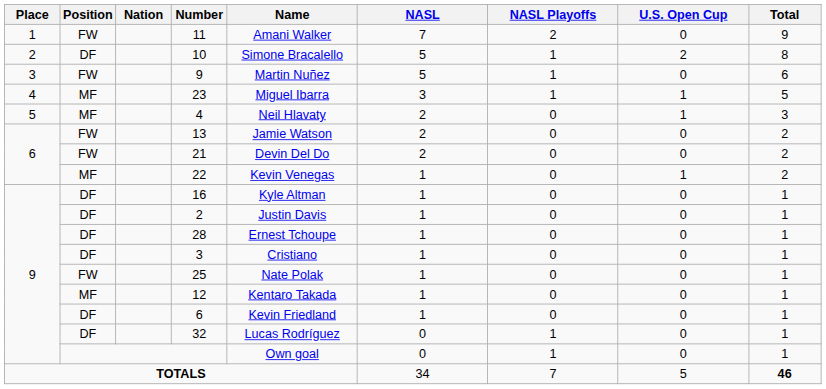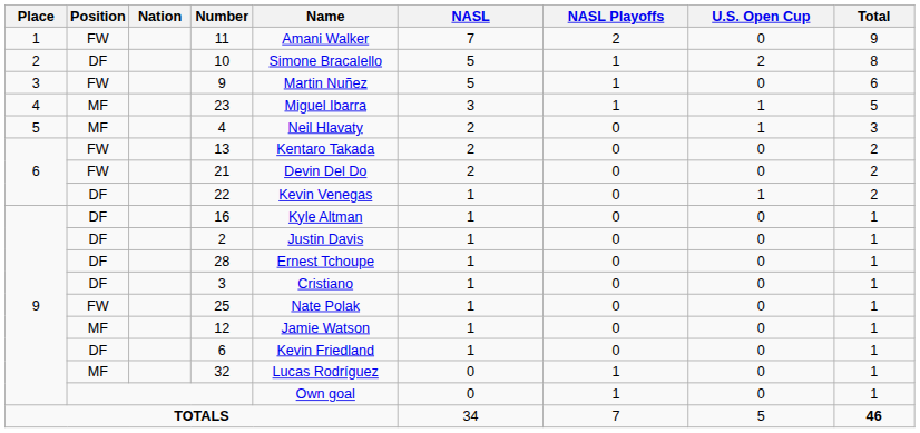13 | Name: Jamie Watson -> Kentaro Takada
22 | Position: MF -> DF
12 | Name: Kentaro Takada -> Jamie Watson
32 | Position: DF -> MF
